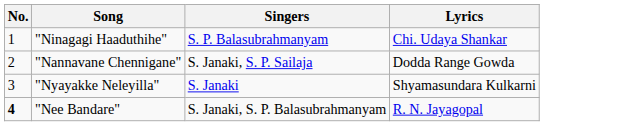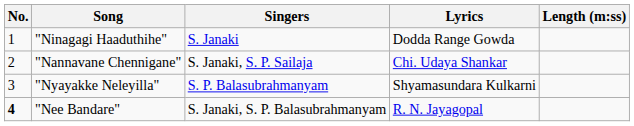+ column: Length (m:ss)
"Ninagagi Haaduthihe" | Singers: S. P. Balasubrahmanyam -> S. Janaki
"Ninagagi Haaduthihe" | Lyrics: Chi. Udaya Shankar -> Dodda Range Gowda
"Nannavane Chennigane" | Lyrics: Dodda Range Gowda -> Chi. Udaya Shankar
"Nyayakke Neleyilla" | Singers: S. Janaki -> S. P. Balasubrahmanyam
